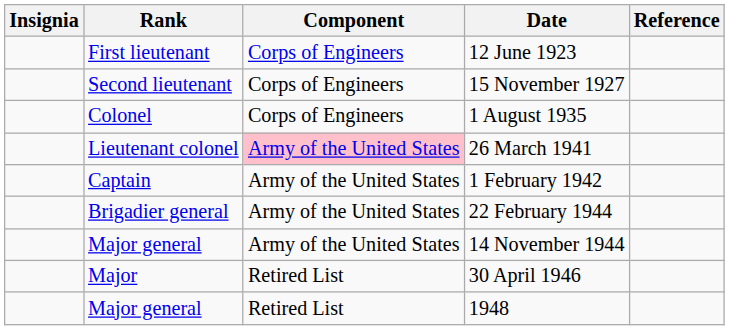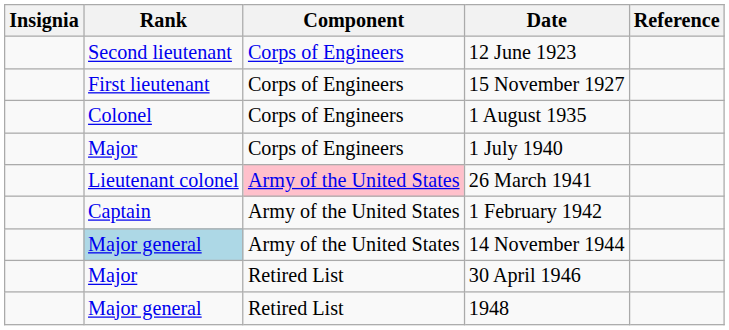12 June 1923 | Rank: First lieutenant -> Second lieutenant
15 November 1927 | Rank: Second lieutenant -> First lieutenant
+ row: Major | Corps of Engineers | 1 July 1940
- row: Brigadier general | Army of the United States | 22 February 1944
14 November 1944 | Rank: no background -> lightblue background
